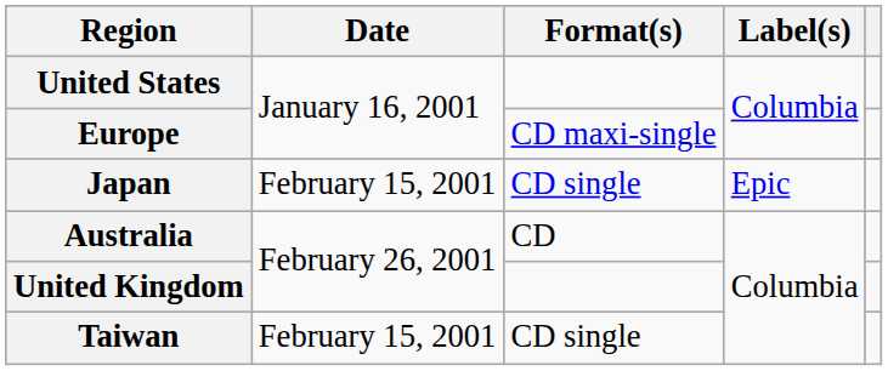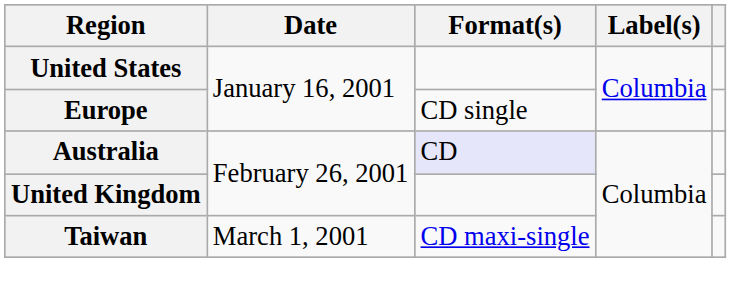Europe | Format(s): CD maxi-single -> CD single
- row: Japan | February 15, 2001 | CD single | Epic
Australia | Format(s): no background -> lavender background
Taiwan | Date: February 15, 2001 -> March 1, 2001
Taiwan | Format(s): CD single -> CD maxi-single
